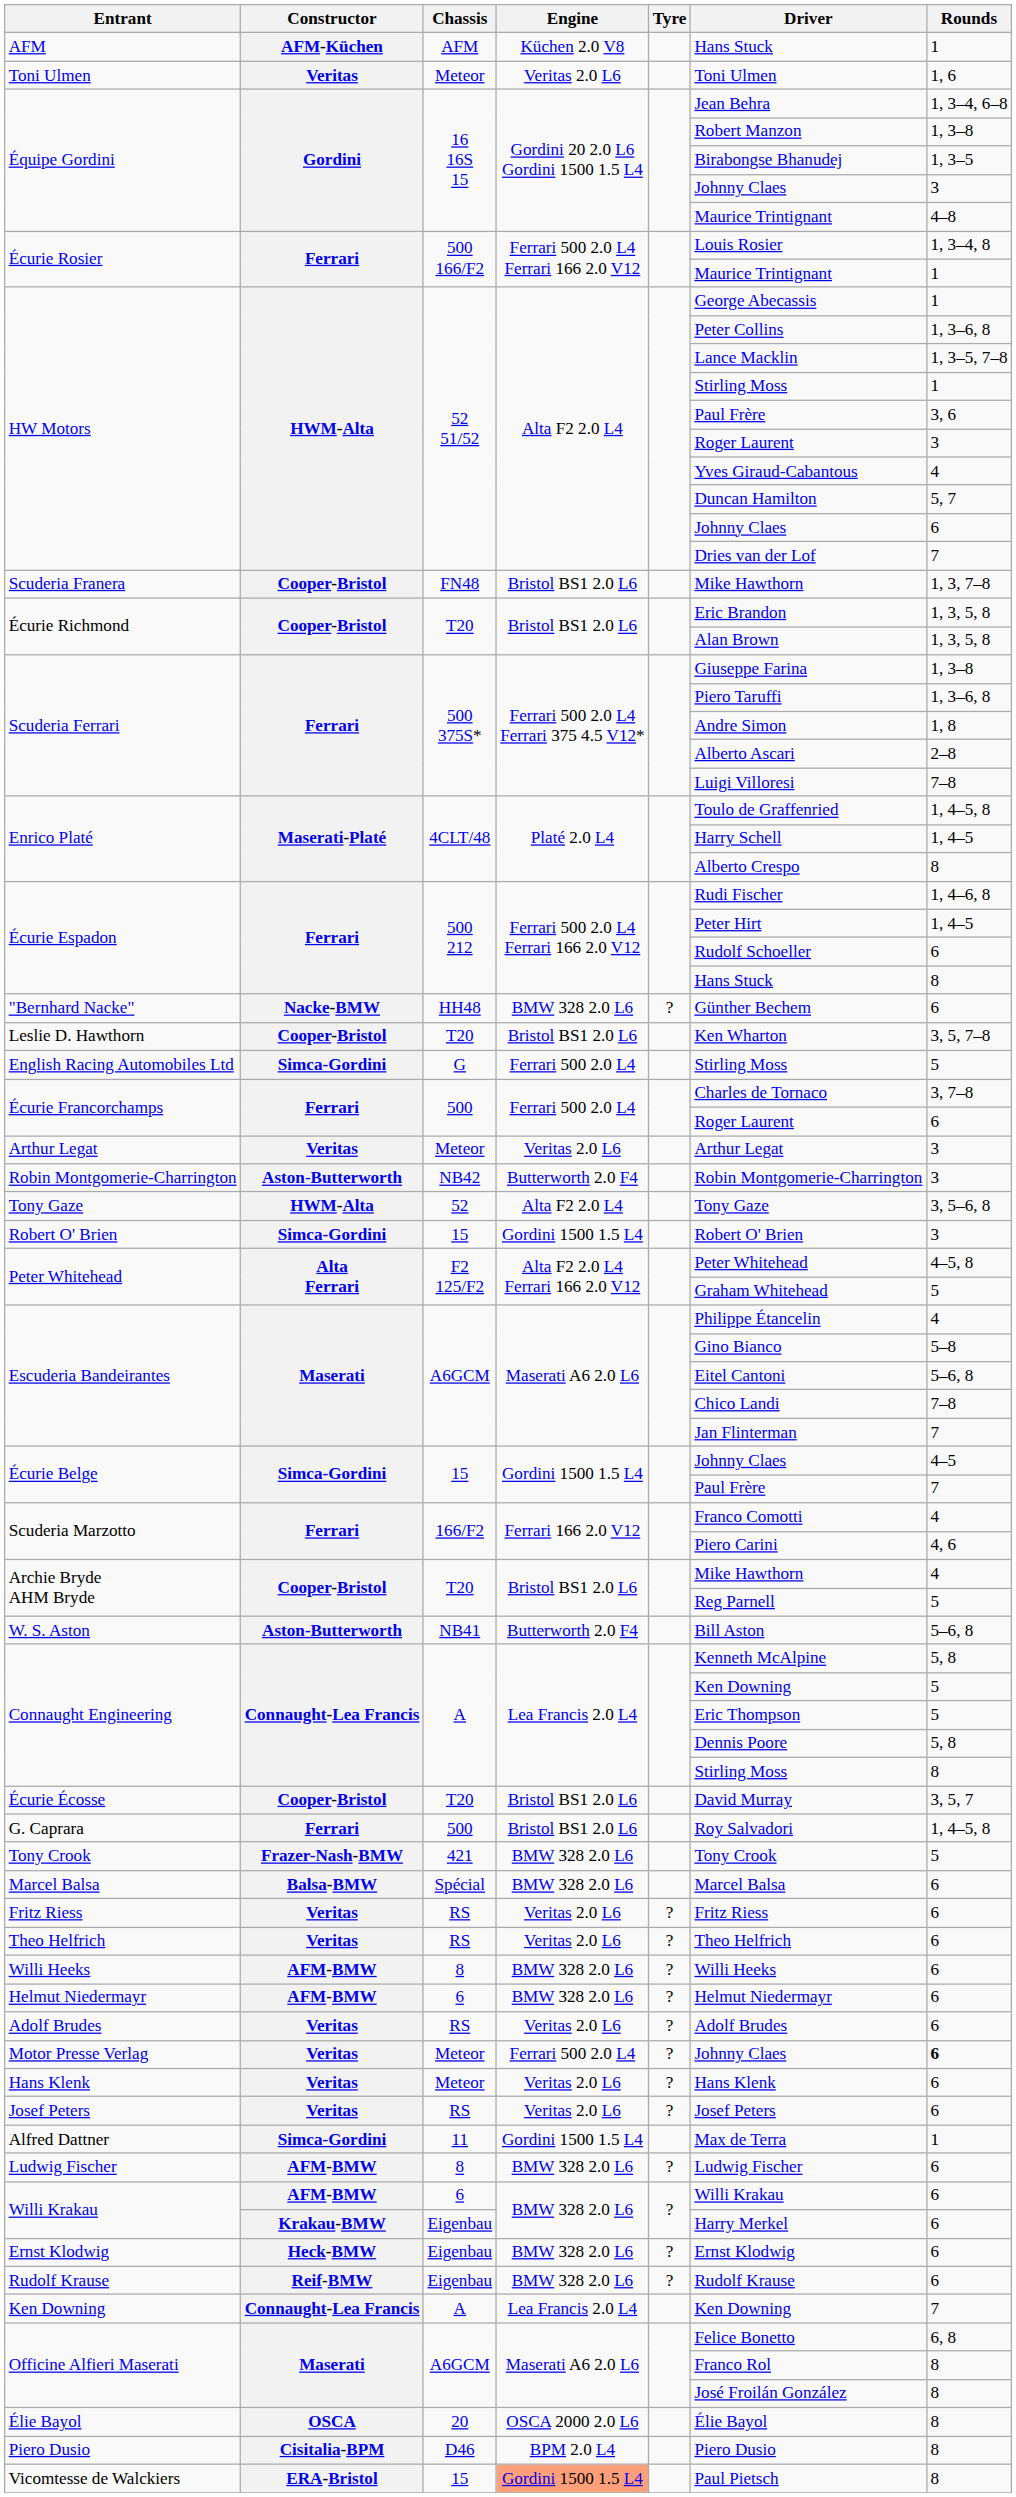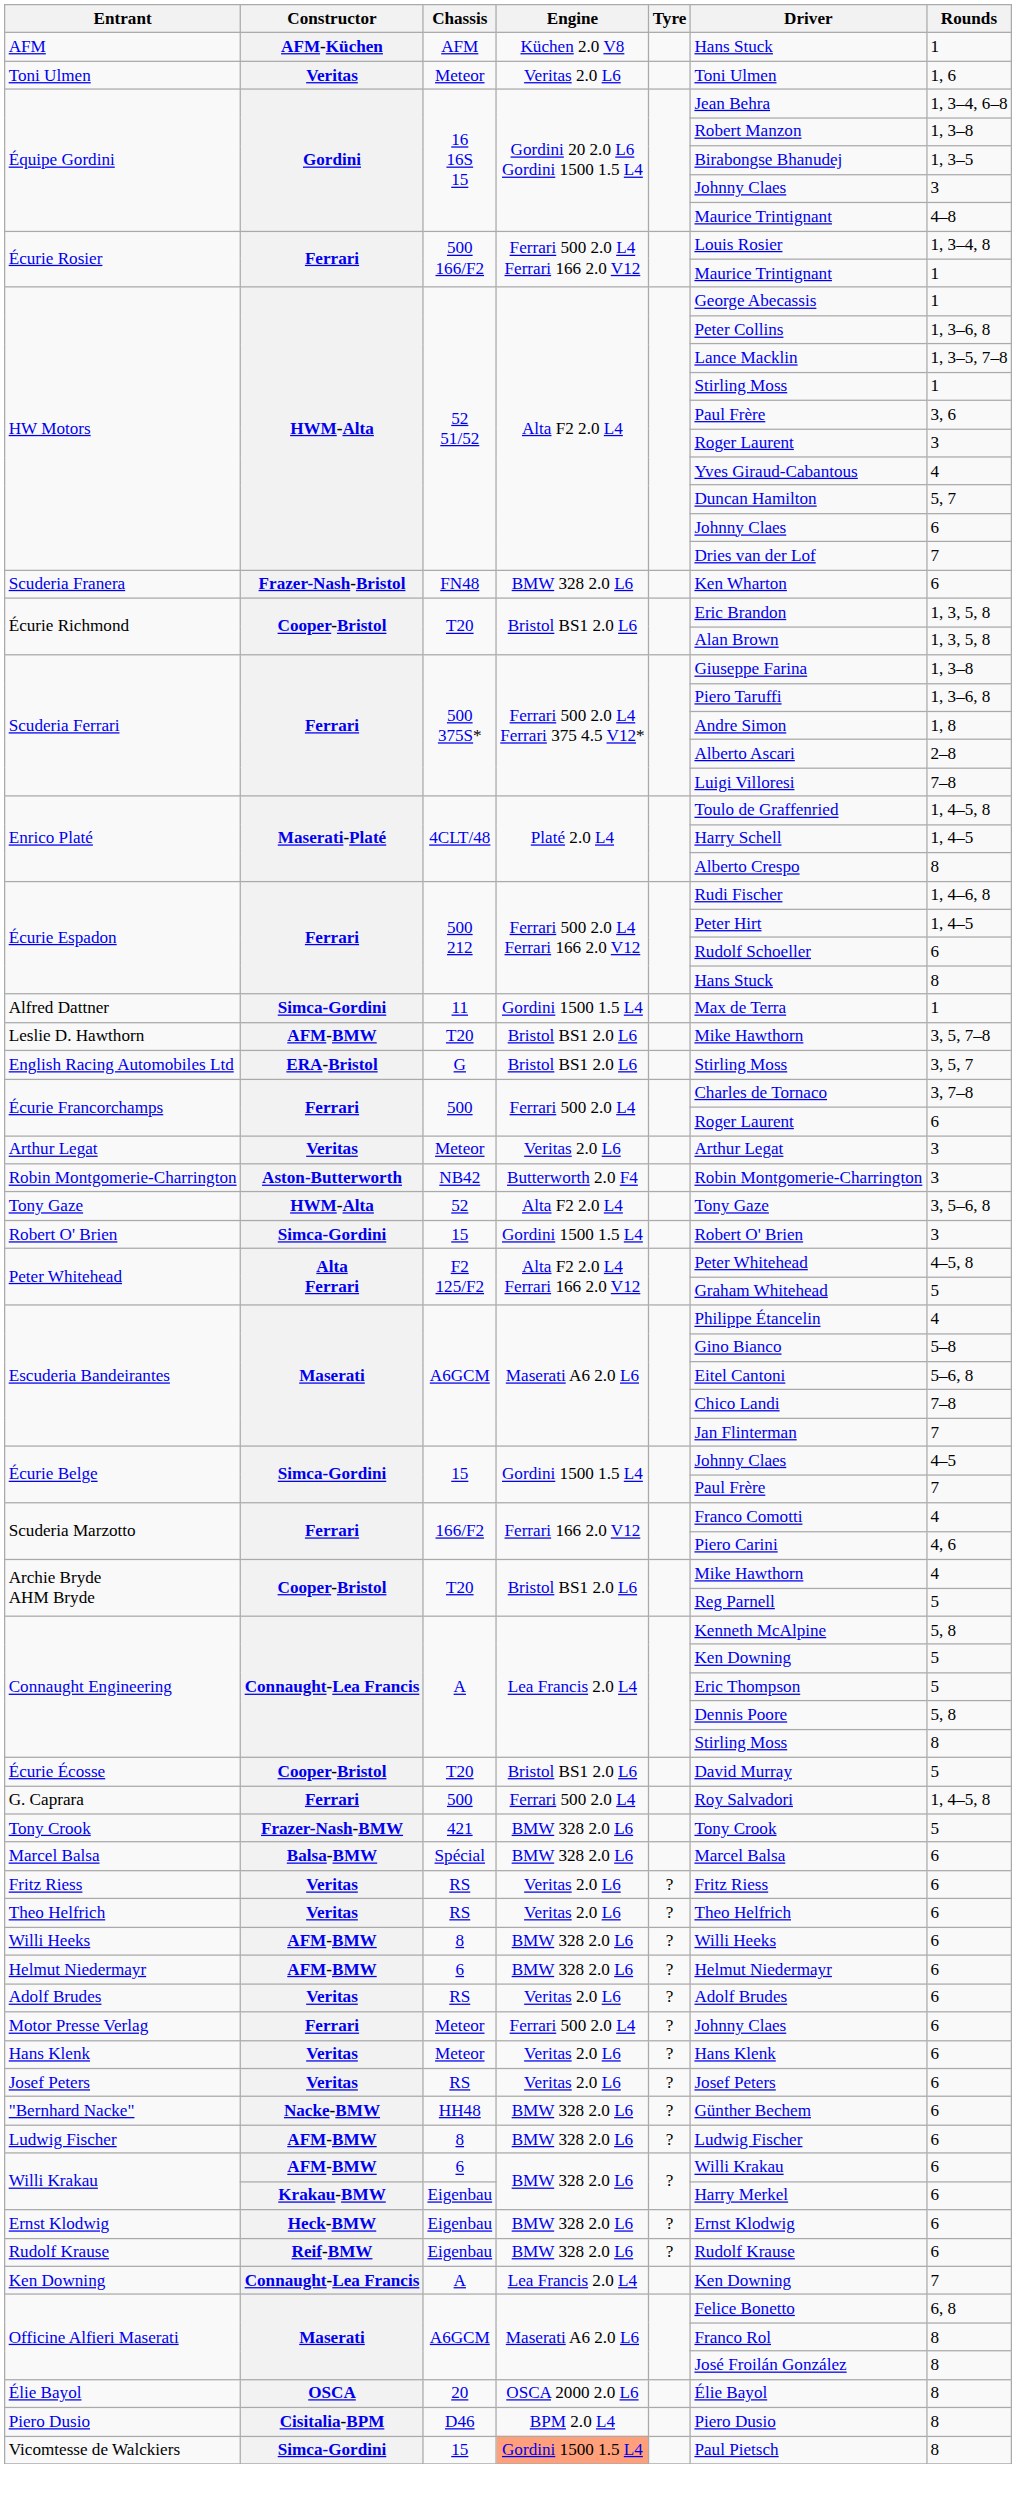Scuderia Franera | Constructor: Cooper-Bristol -> Frazer-Nash-Bristol
Scuderia Franera | Engine: Bristol BS1 2.0 L6 -> BMW 328 2.0 L6
Scuderia Franera | Driver: Mike Hawthorn -> Ken Wharton
Scuderia Franera | Rounds: 1, 3, 7–8 -> 6
rows swapped: Alfred Dattner <-> "Bernhard Nacke"
Leslie D. Hawthorn | Constructor: Cooper-Bristol -> AFM-BMW
Leslie D. Hawthorn | Driver: Ken Wharton -> Mike Hawthorn
English Racing Automobiles Ltd | Constructor: Simca-Gordini -> ERA-Bristol
English Racing Automobiles Ltd | Engine: Ferrari 500 2.0 L4 -> Bristol BS1 2.0 L6
English Racing Automobiles Ltd | Rounds: 5 -> 3, 5, 7
- row: W. S. Aston | Aston-Butterworth | NB41 | Butterworth 2.0 F4 | Bill Aston | 5–6, 8
Écurie Écosse | Rounds: 3, 5, 7 -> 5
G. Caprara | Engine: Bristol BS1 2.0 L6 -> Ferrari 500 2.0 L4
Motor Presse Verlag | Constructor: Veritas -> Ferrari
Motor Presse Verlag | Rounds: bold -> normal
Vicomtesse de Walckiers | Constructor: ERA-Bristol -> Simca-Gordini
